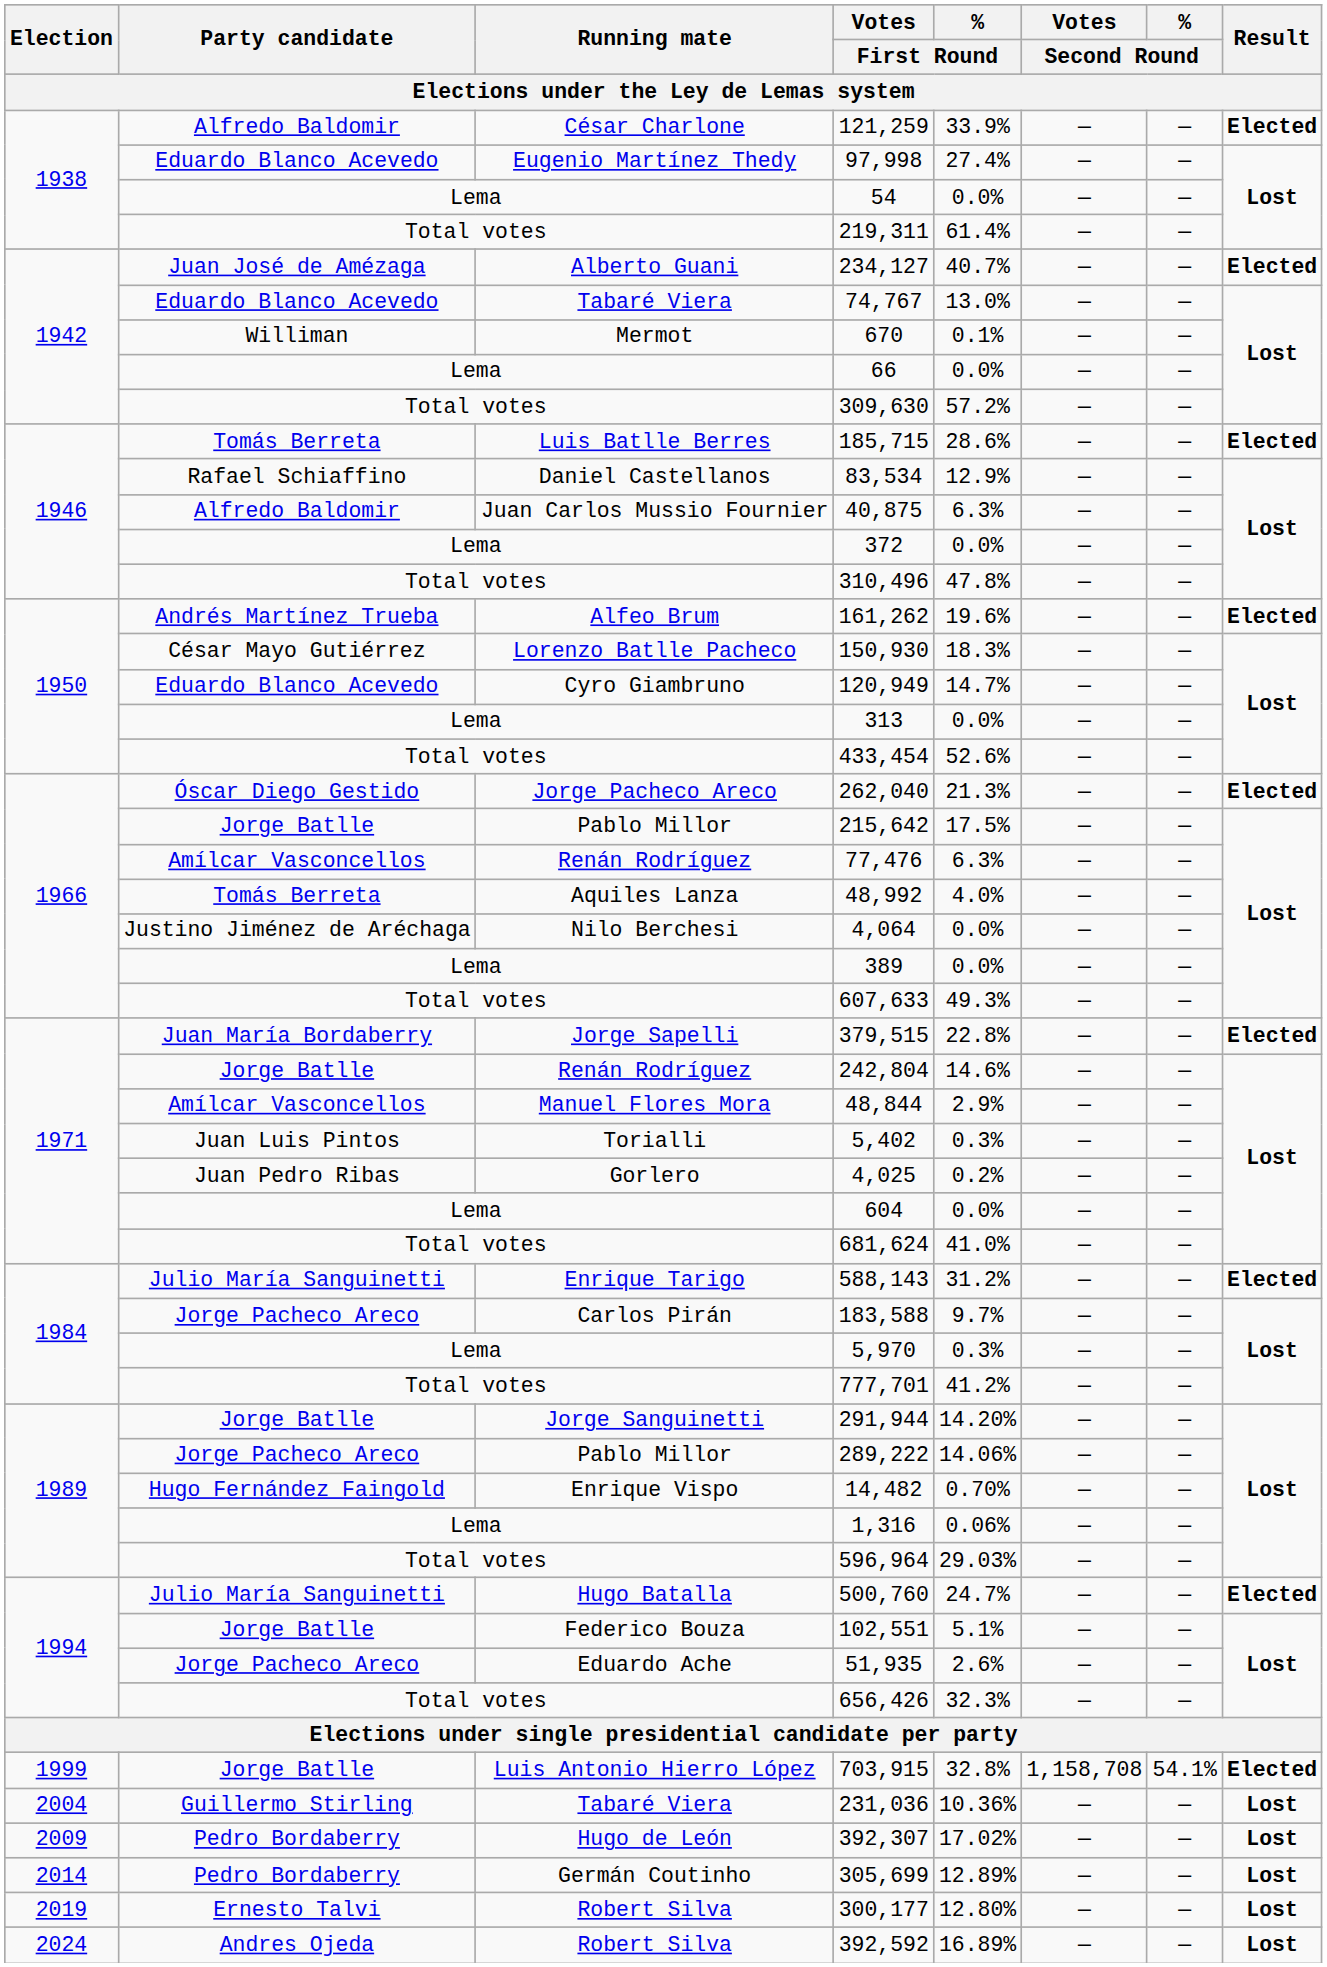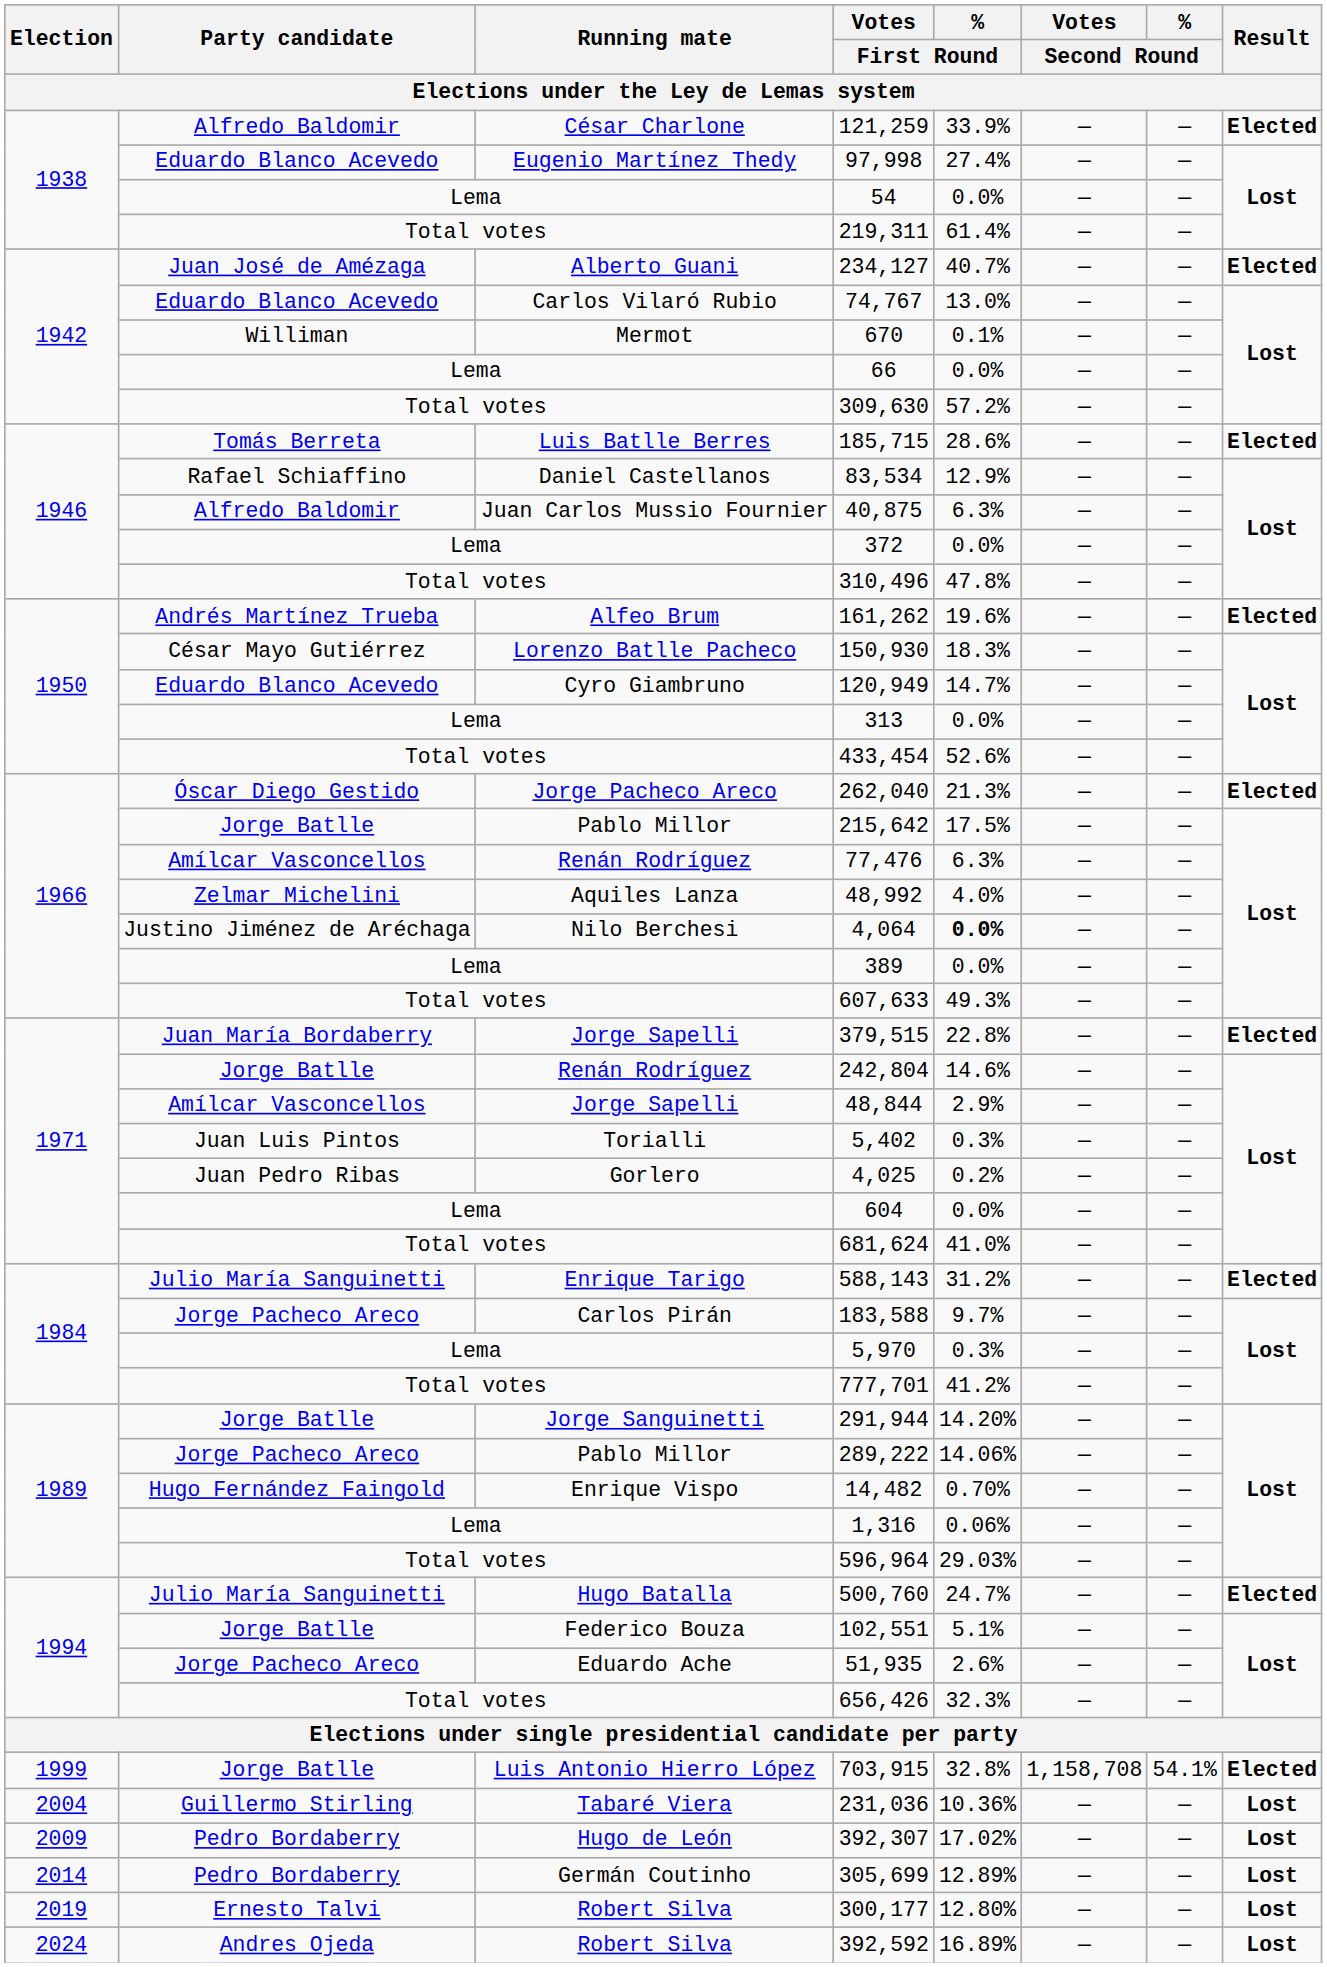74,767 | Running mate: Tabaré Viera -> Carlos Vilaró Rubio
48,992 | Party candidate: Tomás Berreta -> Zelmar Michelini
4,064 | % / First Round: normal -> bold
48,844 | Running mate: Manuel Flores Mora -> Jorge Sapelli
